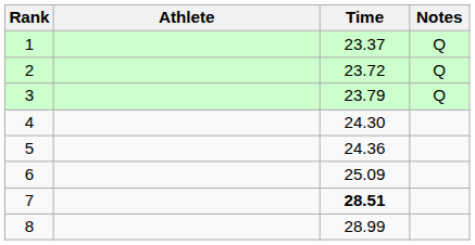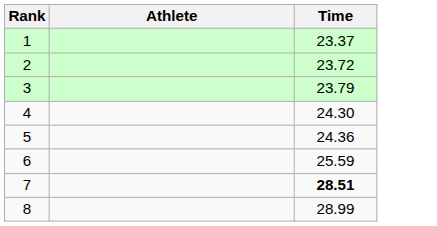- column: Notes | Q | Q | Q
6 | Time: 25.09 -> 25.59
